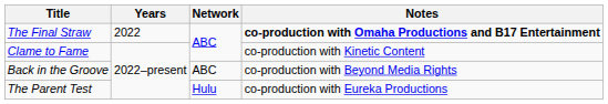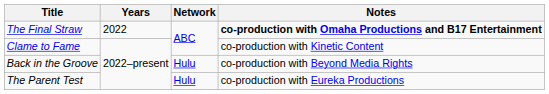Back in the Groove | Network: ABC -> Hulu
